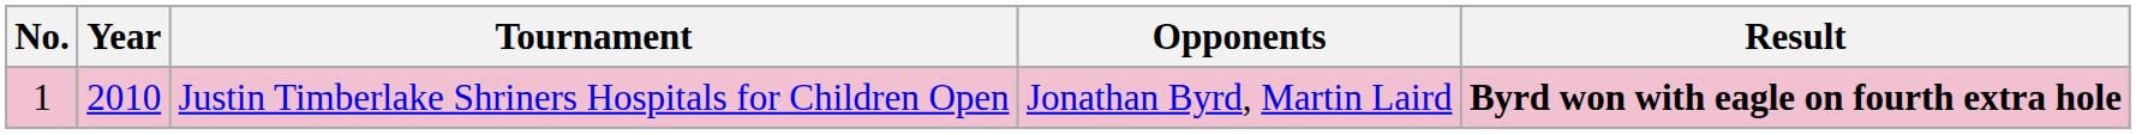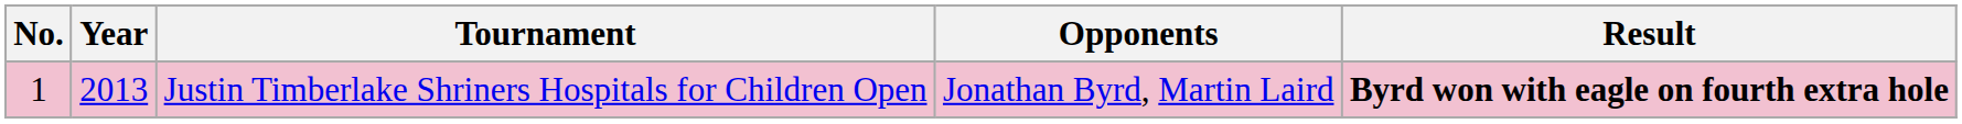Justin Timberlake Shriners Hospitals for Children Open | Year: 2010 -> 2013
